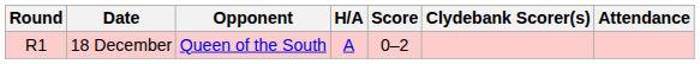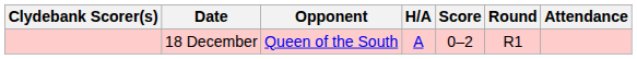columns swapped: Round <-> Clydebank Scorer(s)
